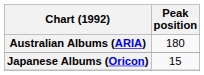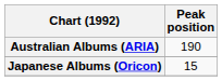Australian Albums (ARIA) | Peak position: 180 -> 190
